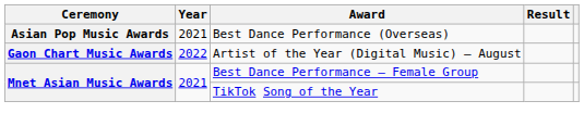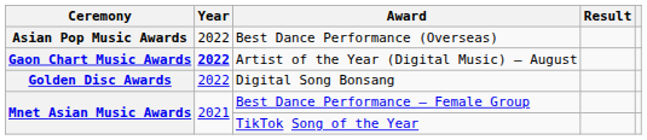Best Dance Performance (Overseas) | Year: 2021 -> 2022
Artist of the Year (Digital Music) – August | Year: normal -> bold
+ row: Golden Disc Awards | 2022 | Digital Song Bonsang
